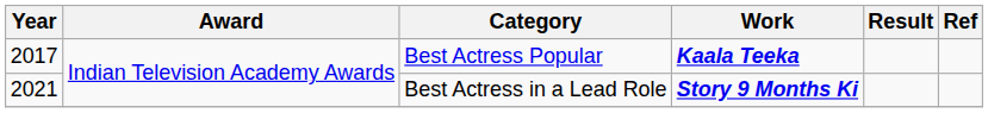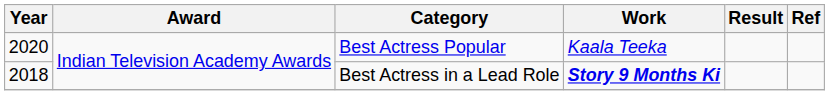Best Actress Popular | Year: 2017 -> 2020
Best Actress Popular | Work: bold -> normal
Best Actress in a Lead Role | Year: 2021 -> 2018
